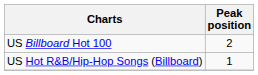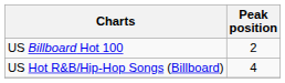US Hot R&B/Hip-Hop Songs (Billboard) | Peak position: 1 -> 4
